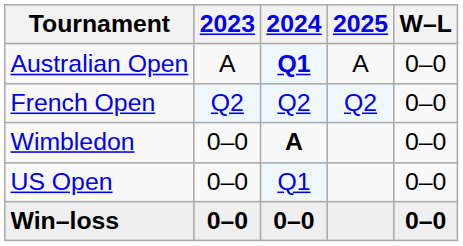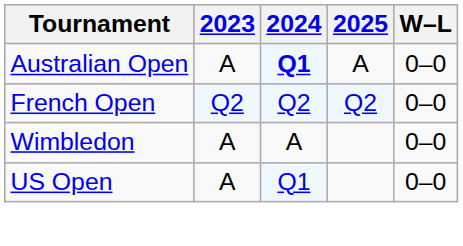Wimbledon | 2023: 0–0 -> A
Wimbledon | 2024: bold -> normal
US Open | 2023: 0–0 -> A
- row: Win–loss | 0–0 | 0–0 | 0–0
